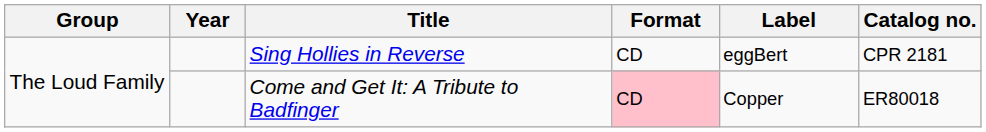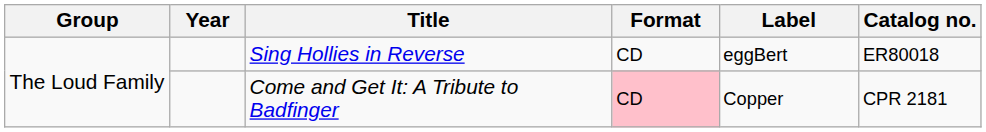Sing Hollies in Reverse | Catalog no.: CPR 2181 -> ER80018
Come and Get It: A Tribute to Badfinger | Catalog no.: ER80018 -> CPR 2181
